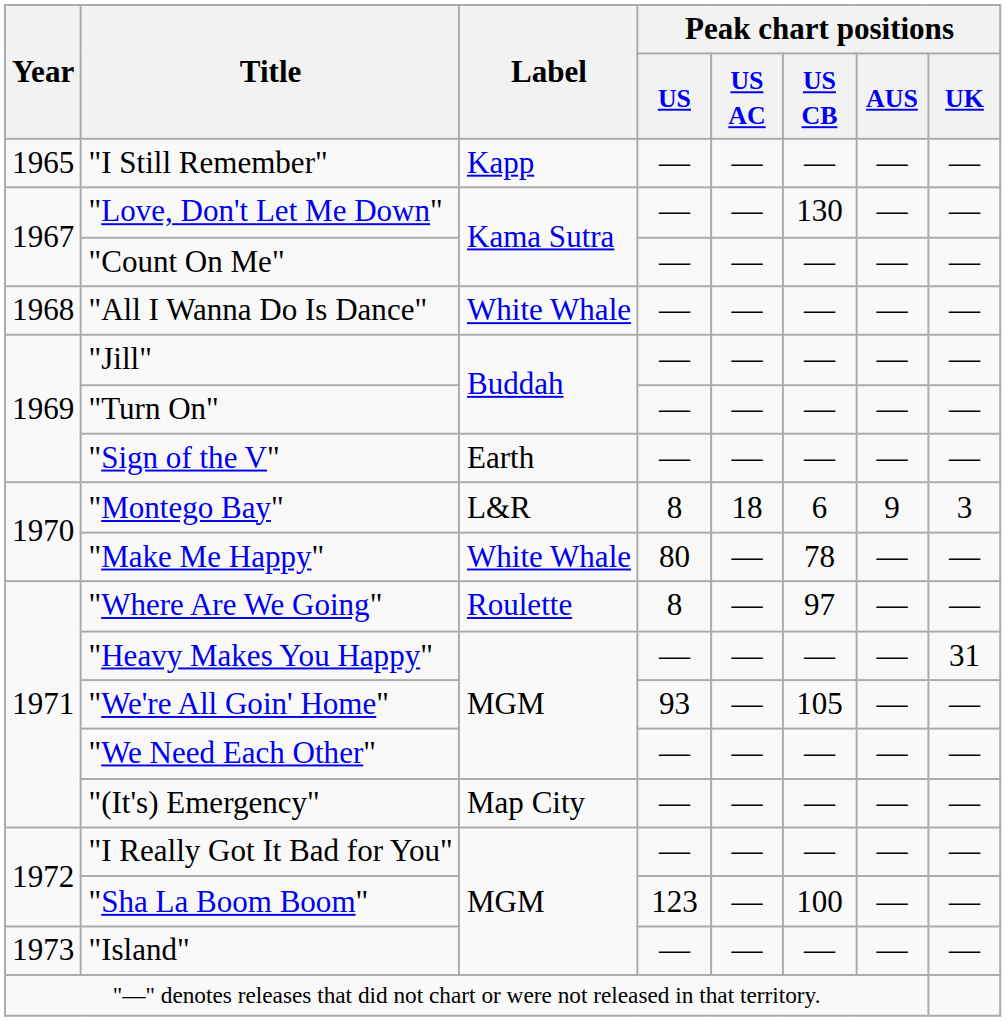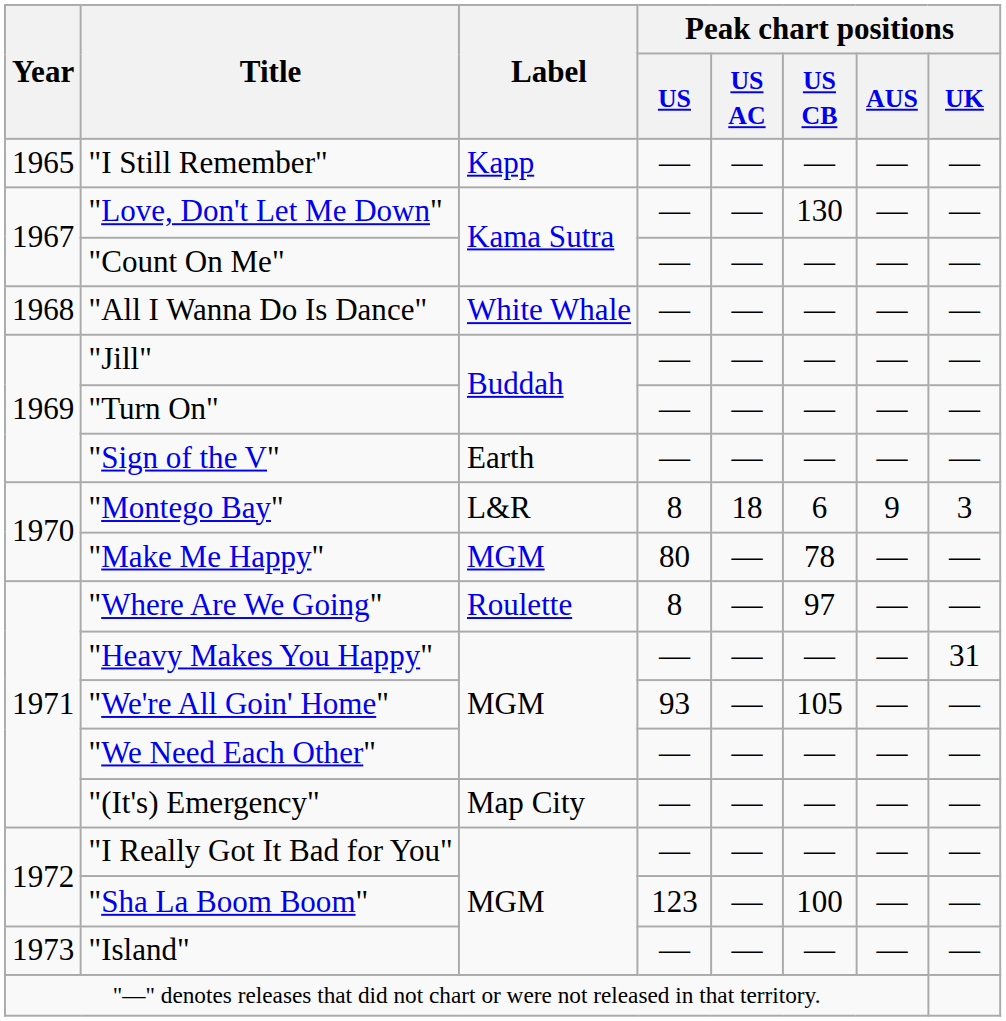"Make Me Happy" | Label: White Whale -> MGM
